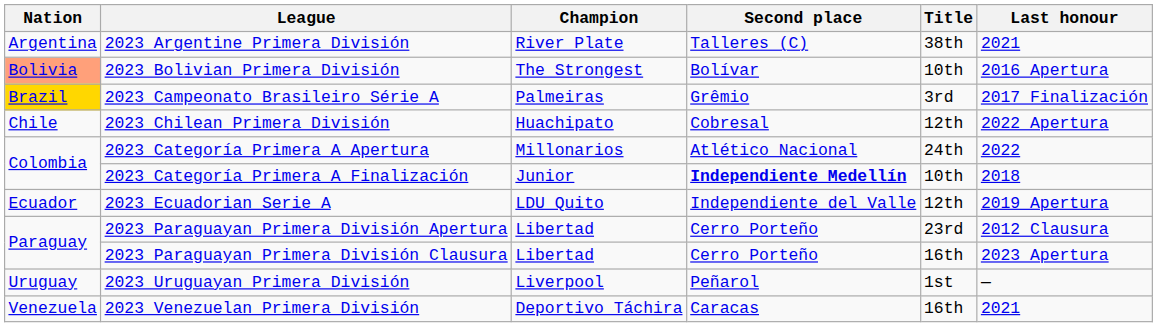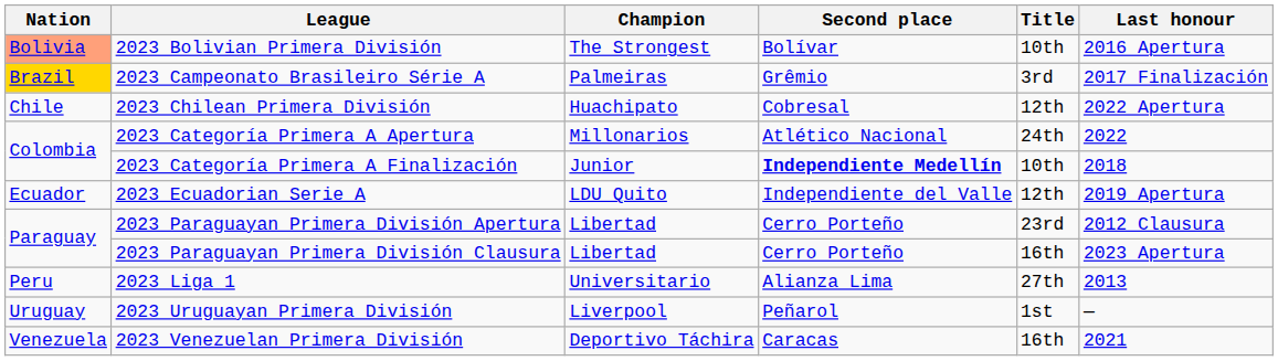- row: Argentina | 2023 Argentine Primera División | River Plate | Talleres (C) | 38th | 2021
+ row: Peru | 2023 Liga 1 | Universitario | Alianza Lima | 27th | 2013
